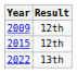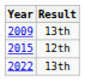2009 | Result: 12th -> 13th
